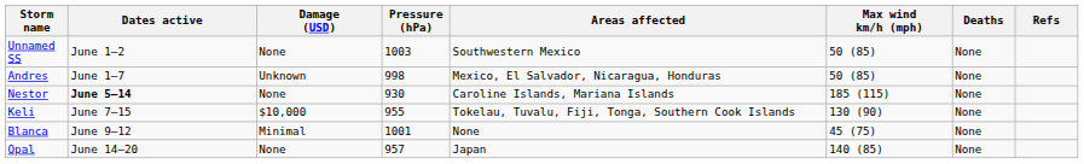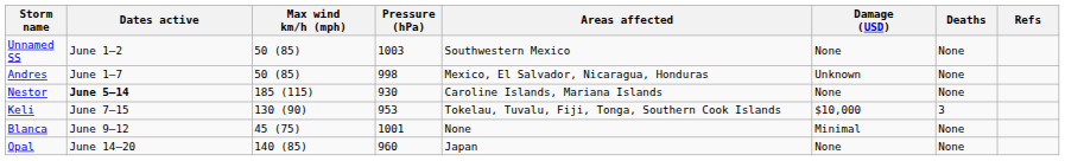columns swapped: Max wind km/h (mph) <-> Damage (USD)
Keli | Pressure (hPa): 955 -> 953
Keli | Deaths: None -> 3
Opal | Pressure (hPa): 957 -> 960
